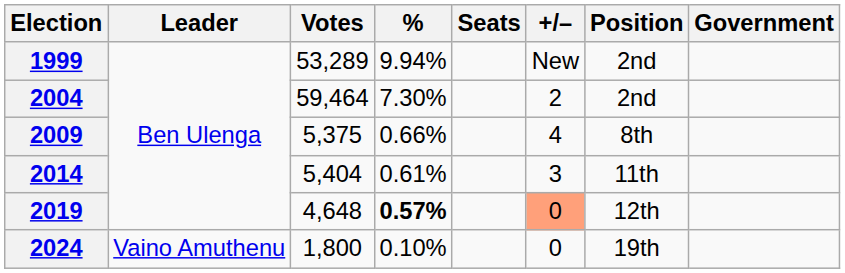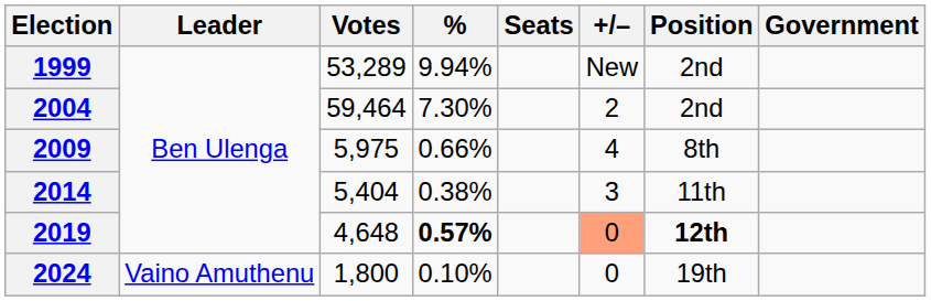2009 | Votes: 5,375 -> 5,975
2014 | %: 0.61% -> 0.38%
2019 | Position: normal -> bold
